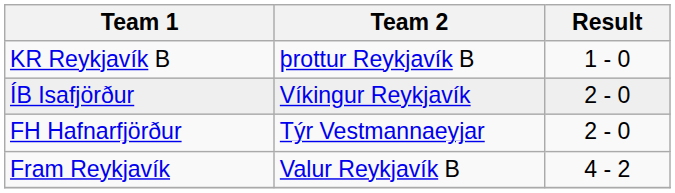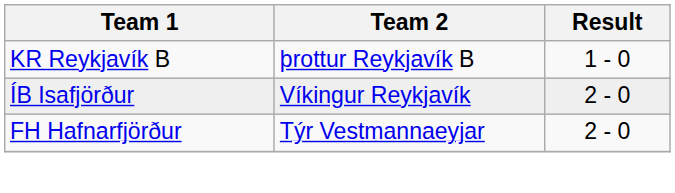- row: Fram Reykjavík | Valur Reykjavík B | 4 - 2
